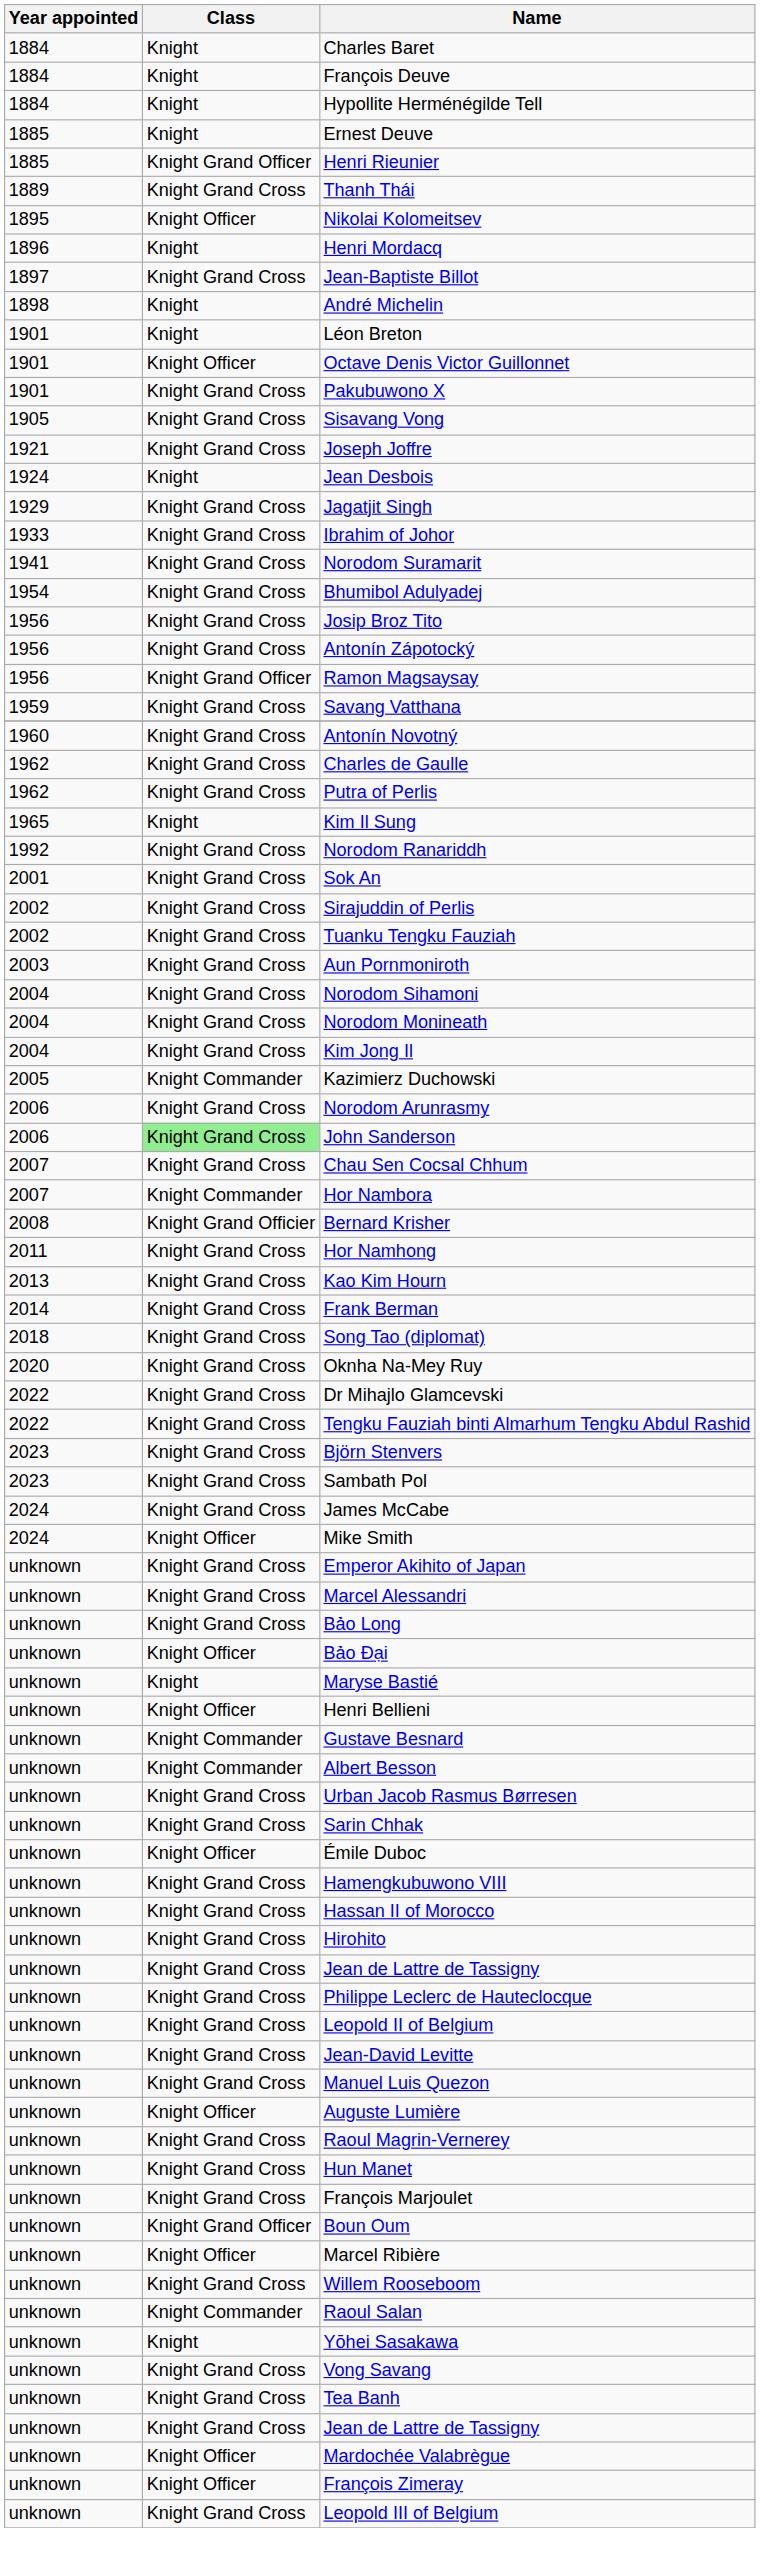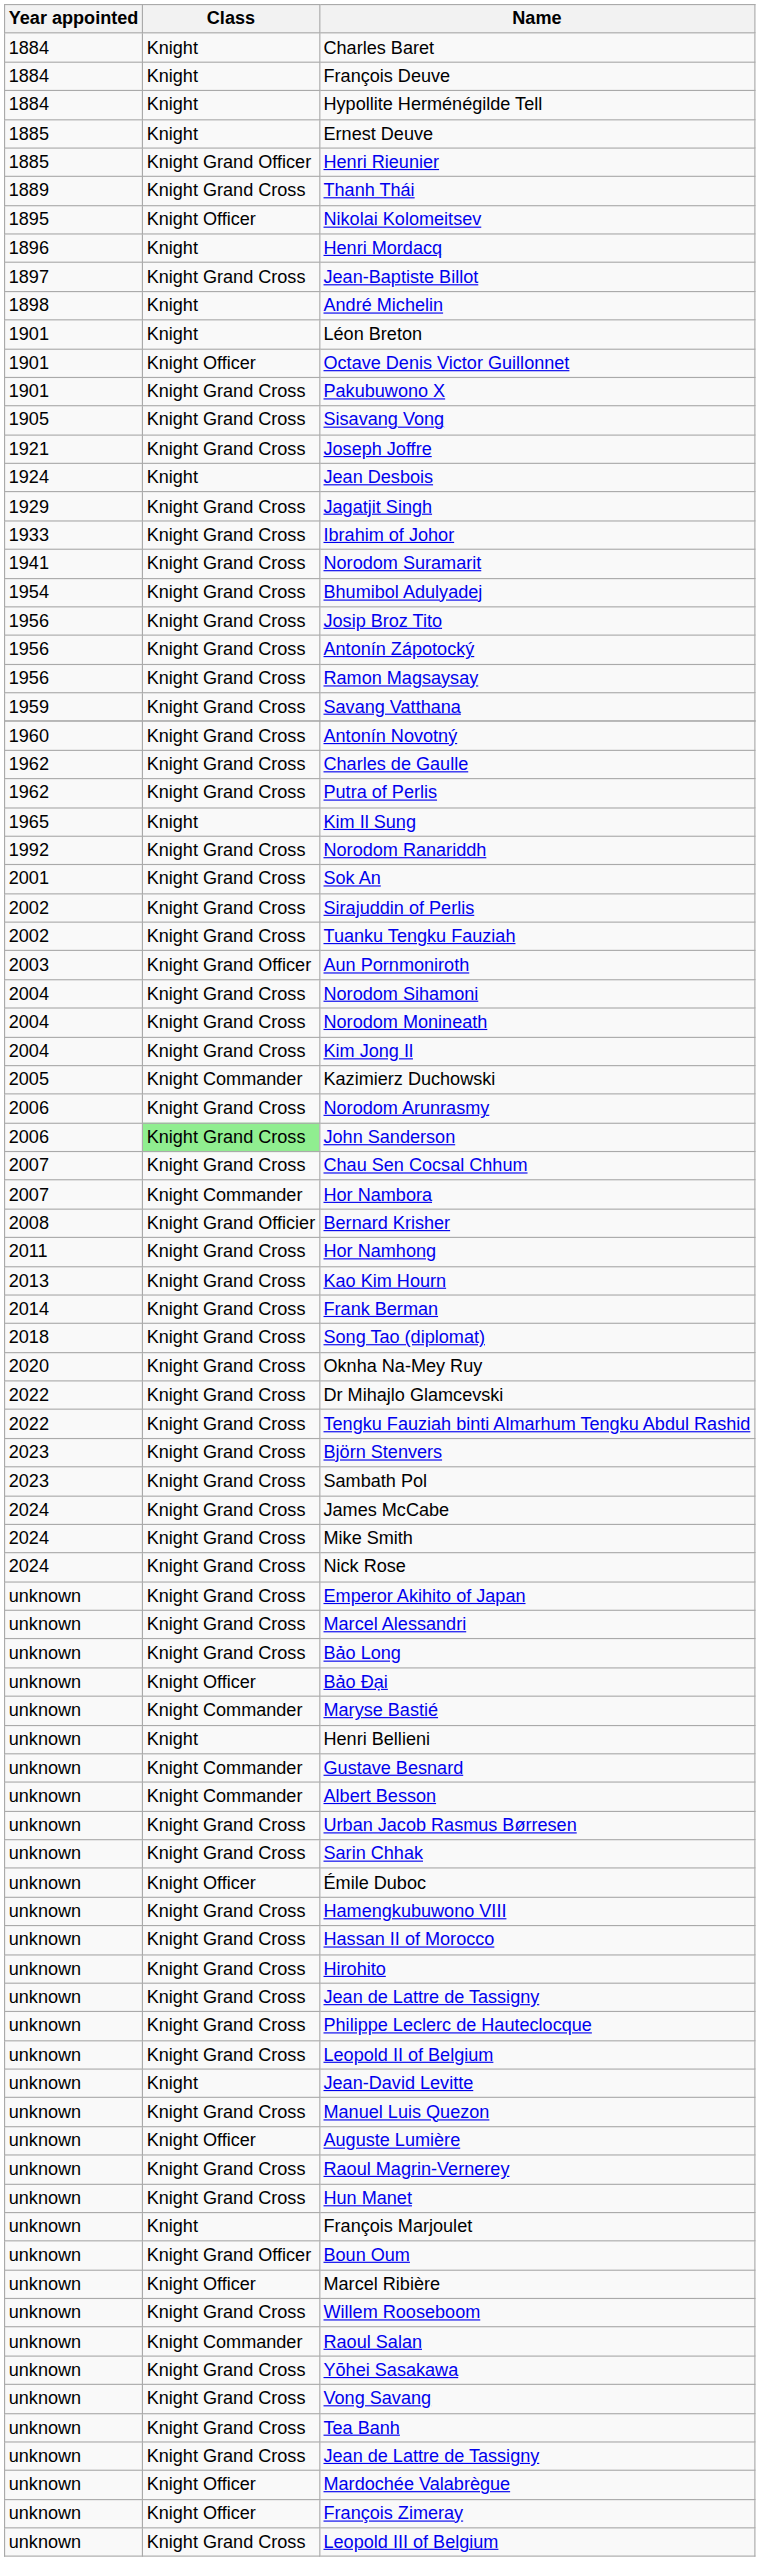Ramon Magsaysay | Class: Knight Grand Officer -> Knight Grand Cross
Aun Pornmoniroth | Class: Knight Grand Cross -> Knight Grand Officer
Mike Smith | Class: Knight Officer -> Knight Grand Cross
+ row: 2024 | Knight Grand Cross | Nick Rose
Maryse Bastié | Class: Knight -> Knight Commander
Henri Bellieni | Class: Knight Officer -> Knight
Jean-David Levitte | Class: Knight Grand Cross -> Knight
François Marjoulet | Class: Knight Grand Cross -> Knight
Yōhei Sasakawa | Class: Knight -> Knight Grand Cross
